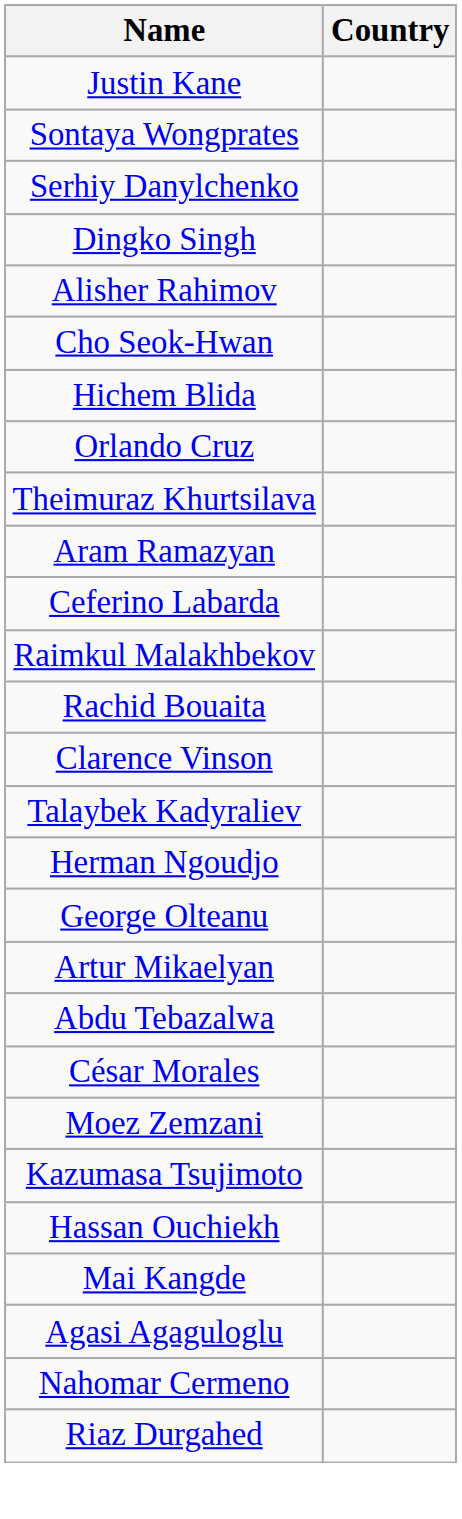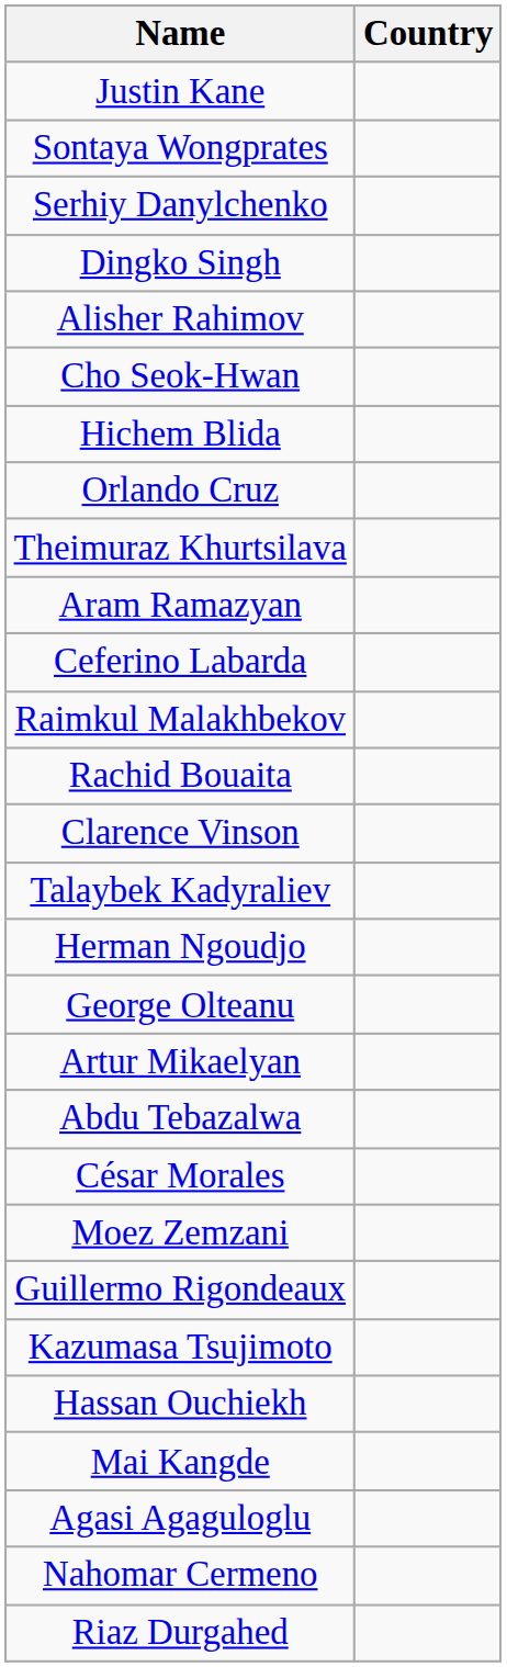+ row: Guillermo Rigondeaux
